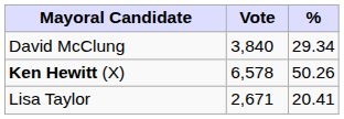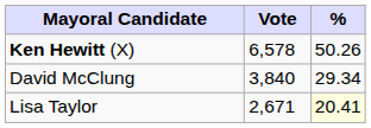rows swapped: Ken Hewitt (X) <-> David McClung
Lisa Taylor | %: no background -> lightyellow background
